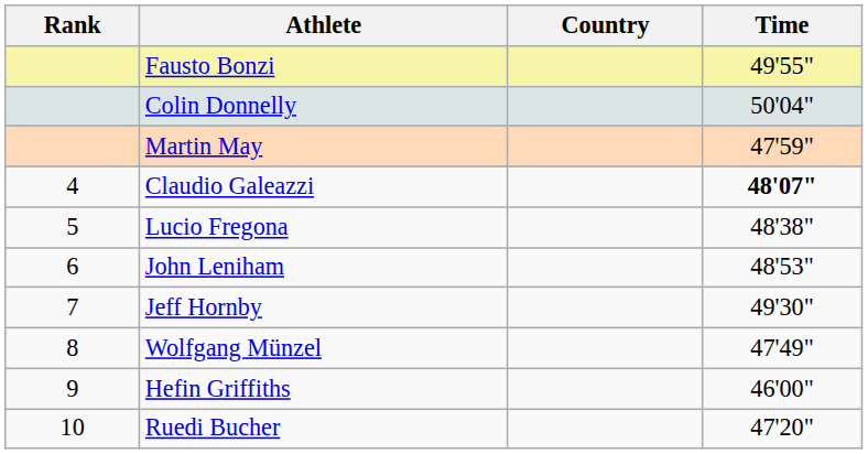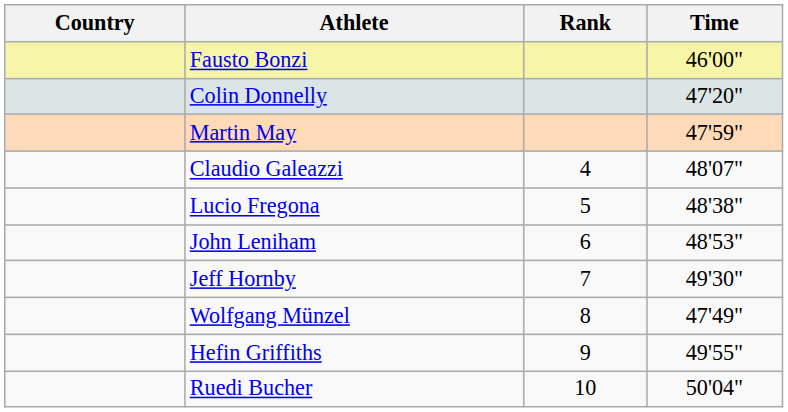columns swapped: Rank <-> Country
Fausto Bonzi | Time: 49'55" -> 46'00"
Colin Donnelly | Time: 50'04" -> 47'20"
Claudio Galeazzi | Time: bold -> normal
Hefin Griffiths | Time: 46'00" -> 49'55"
Ruedi Bucher | Time: 47'20" -> 50'04"
